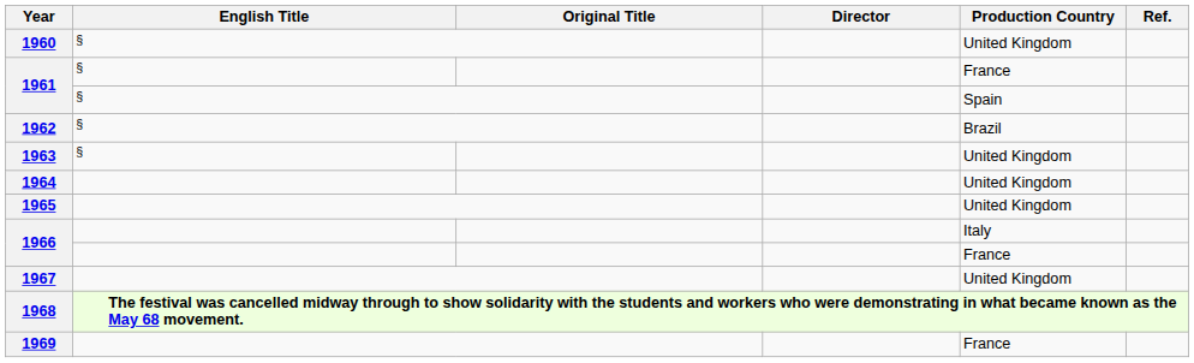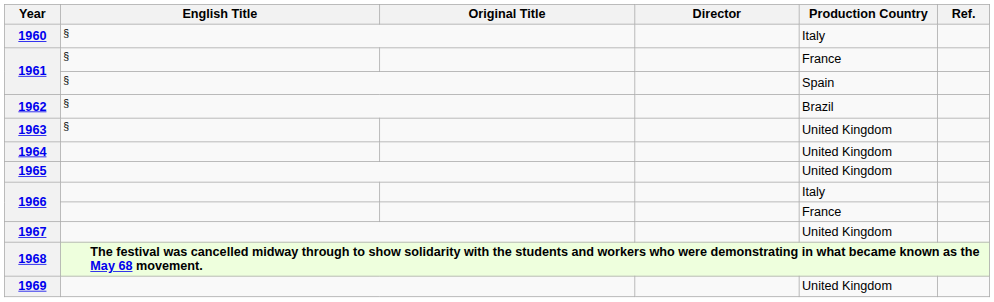1960 | Production Country: United Kingdom -> Italy
1969 | Production Country: France -> United Kingdom
